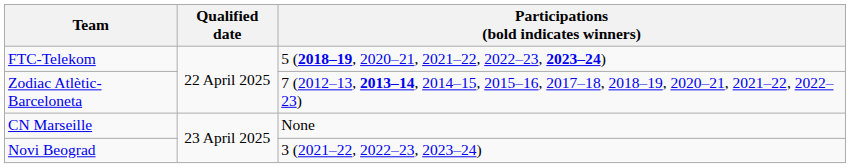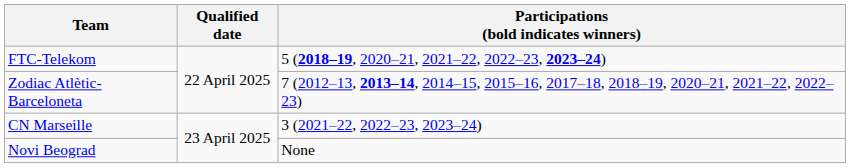CN Marseille | Participations (bold indicates winners): None -> 3 (2021–22, 2022–23, 2023–24)
Novi Beograd | Participations (bold indicates winners): 3 (2021–22, 2022–23, 2023–24) -> None
